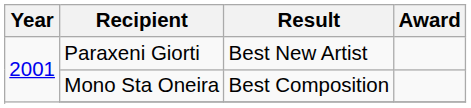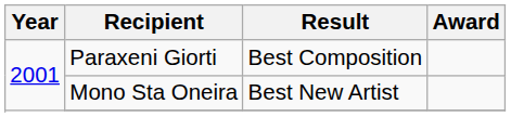Paraxeni Giorti | Result: Best New Artist -> Best Composition
Mono Sta Oneira | Result: Best Composition -> Best New Artist
